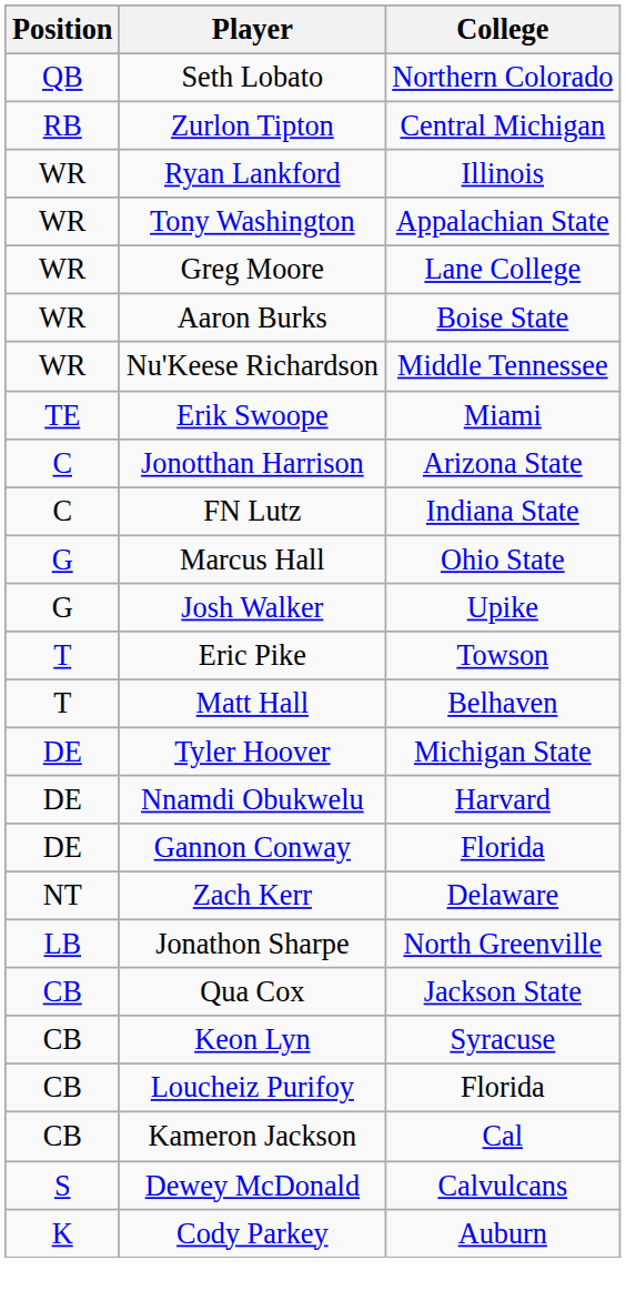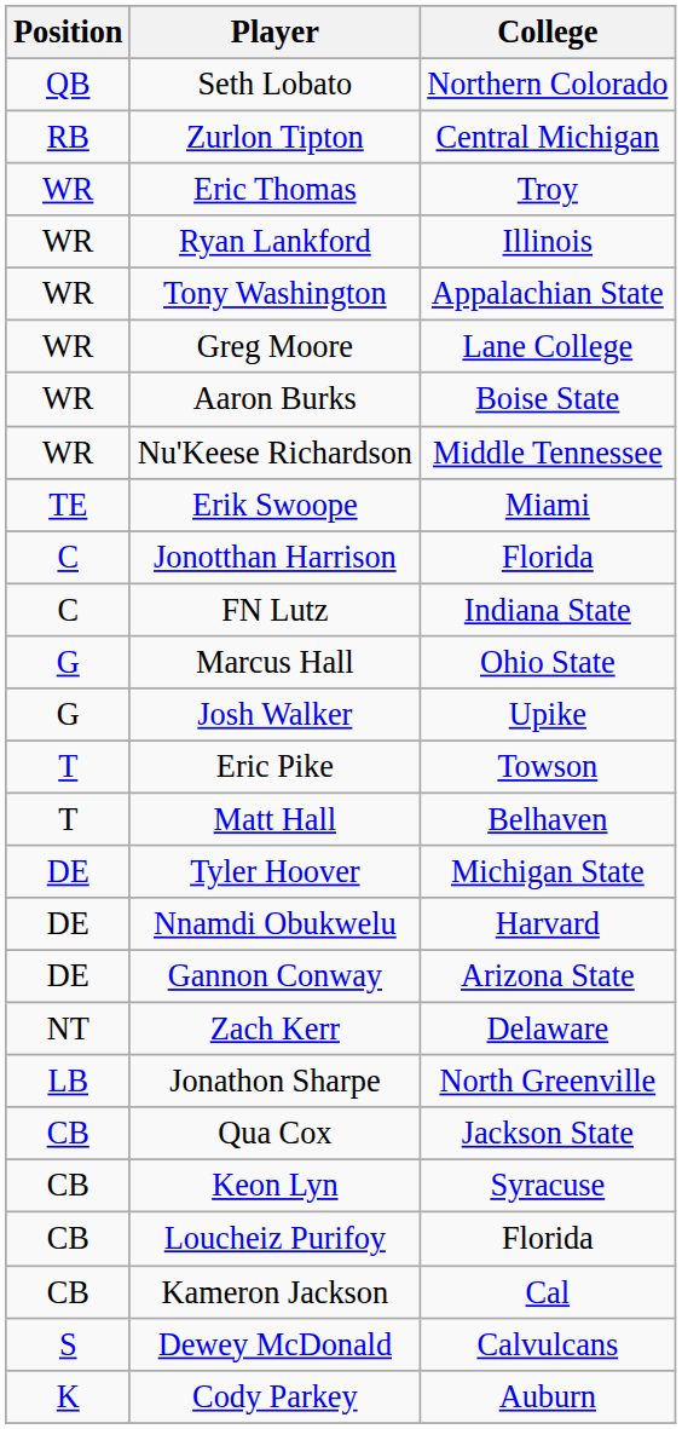+ row: WR | Eric Thomas | Troy
Jonotthan Harrison | College: Arizona State -> Florida
Gannon Conway | College: Florida -> Arizona State
